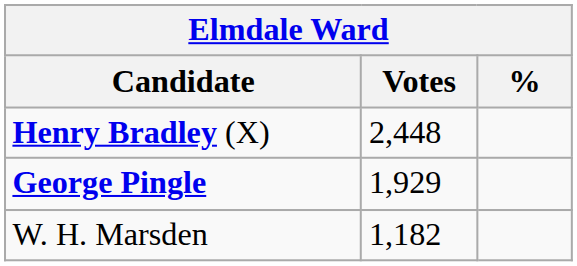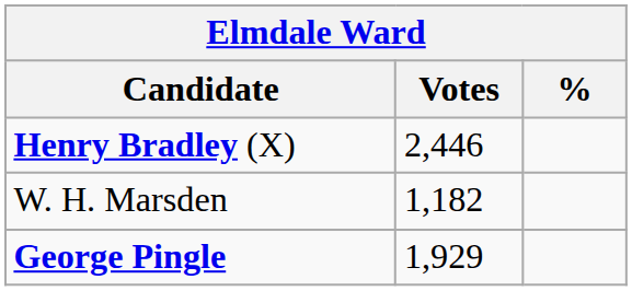Henry Bradley (X) | Votes: 2,448 -> 2,446
rows swapped: George Pingle <-> W. H. Marsden
